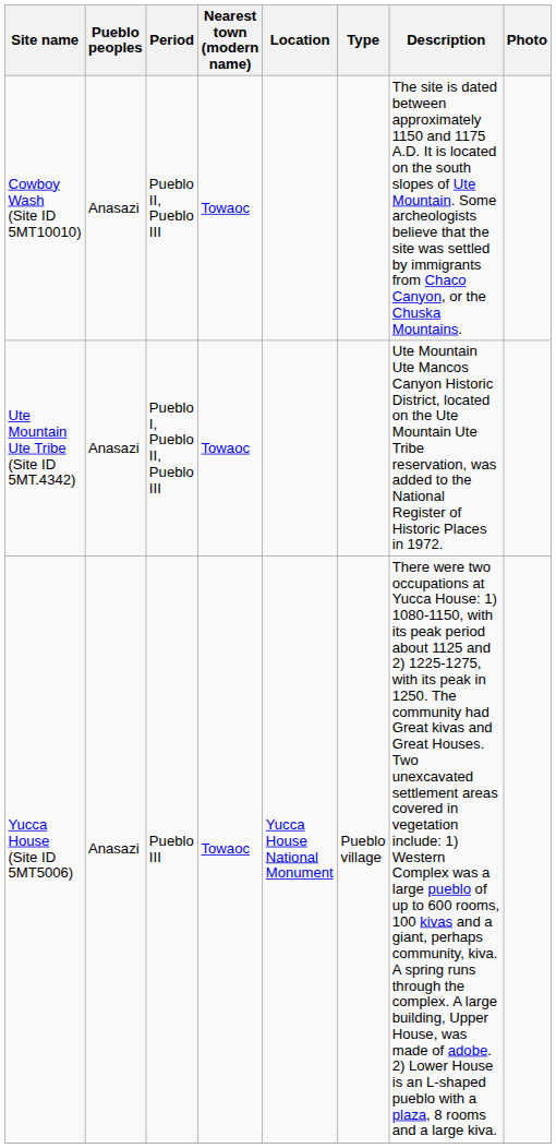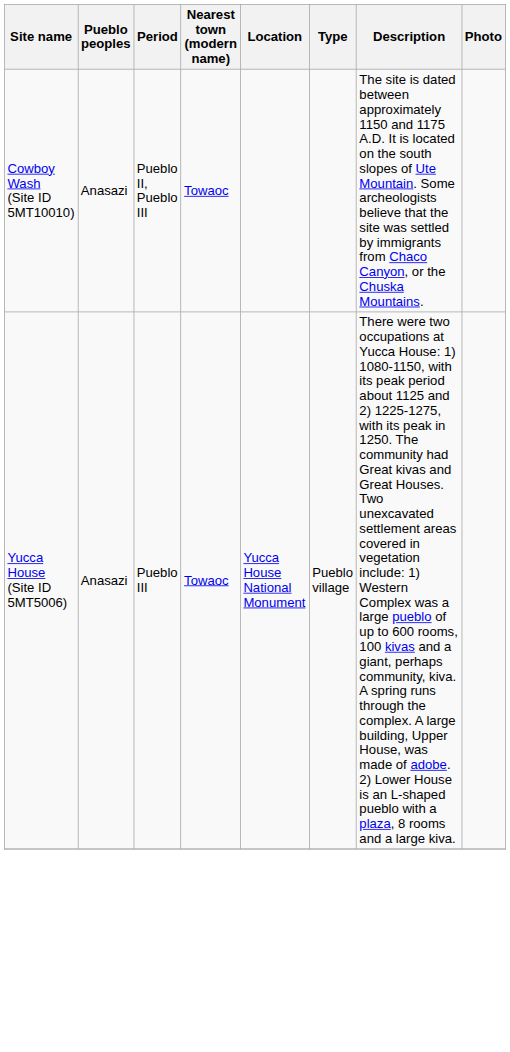- row: Ute Mountain Ute Tribe (Site ID 5MT.4342) | Anasazi | Pueblo I, Pueblo II, Pueblo III | Towaoc | Ute Mountain Ute Mancos Canyon Historic District, located on the Ute Mountain Ute Tribe reservation, was added to the National Register of Historic Places in 1972.
